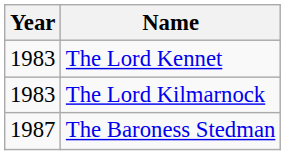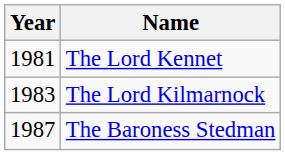The Lord Kennet | Year: 1983 -> 1981
